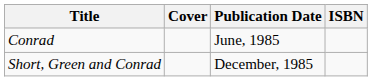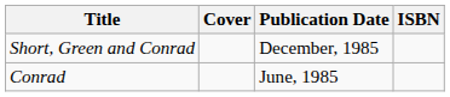rows swapped: Conrad <-> Short, Green and Conrad
